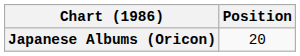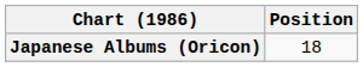Japanese Albums (Oricon) | Position: 20 -> 18
